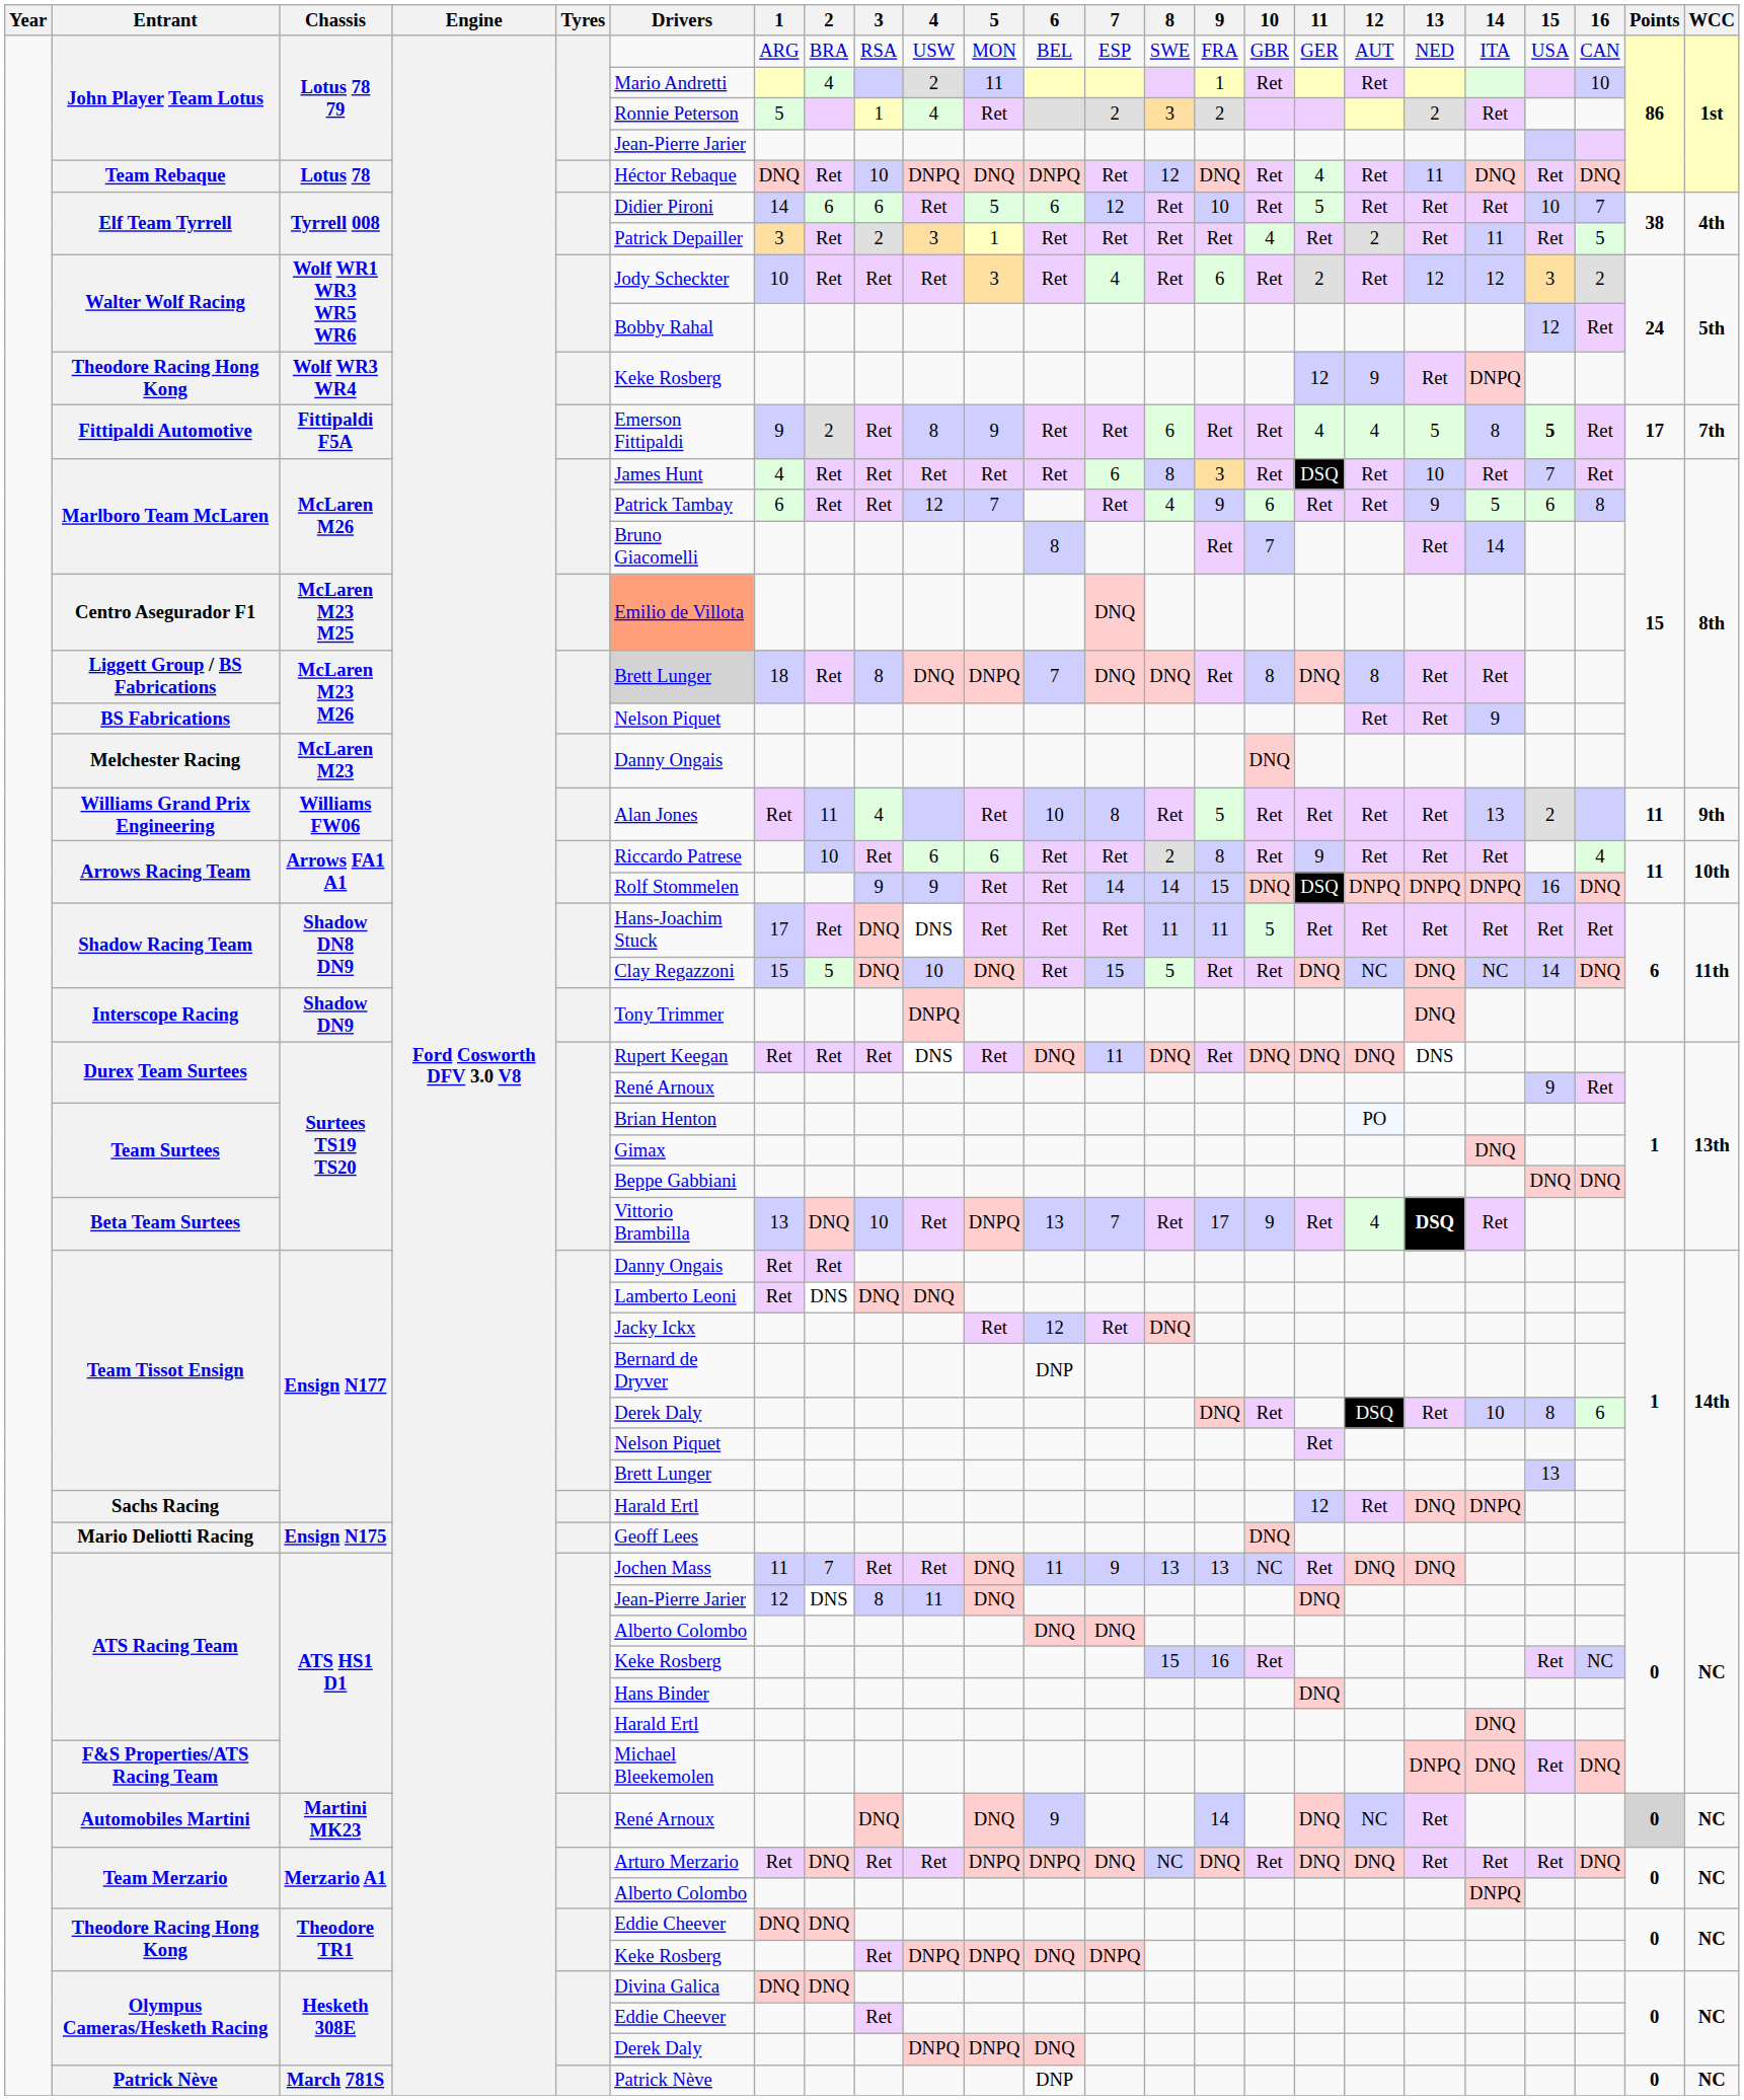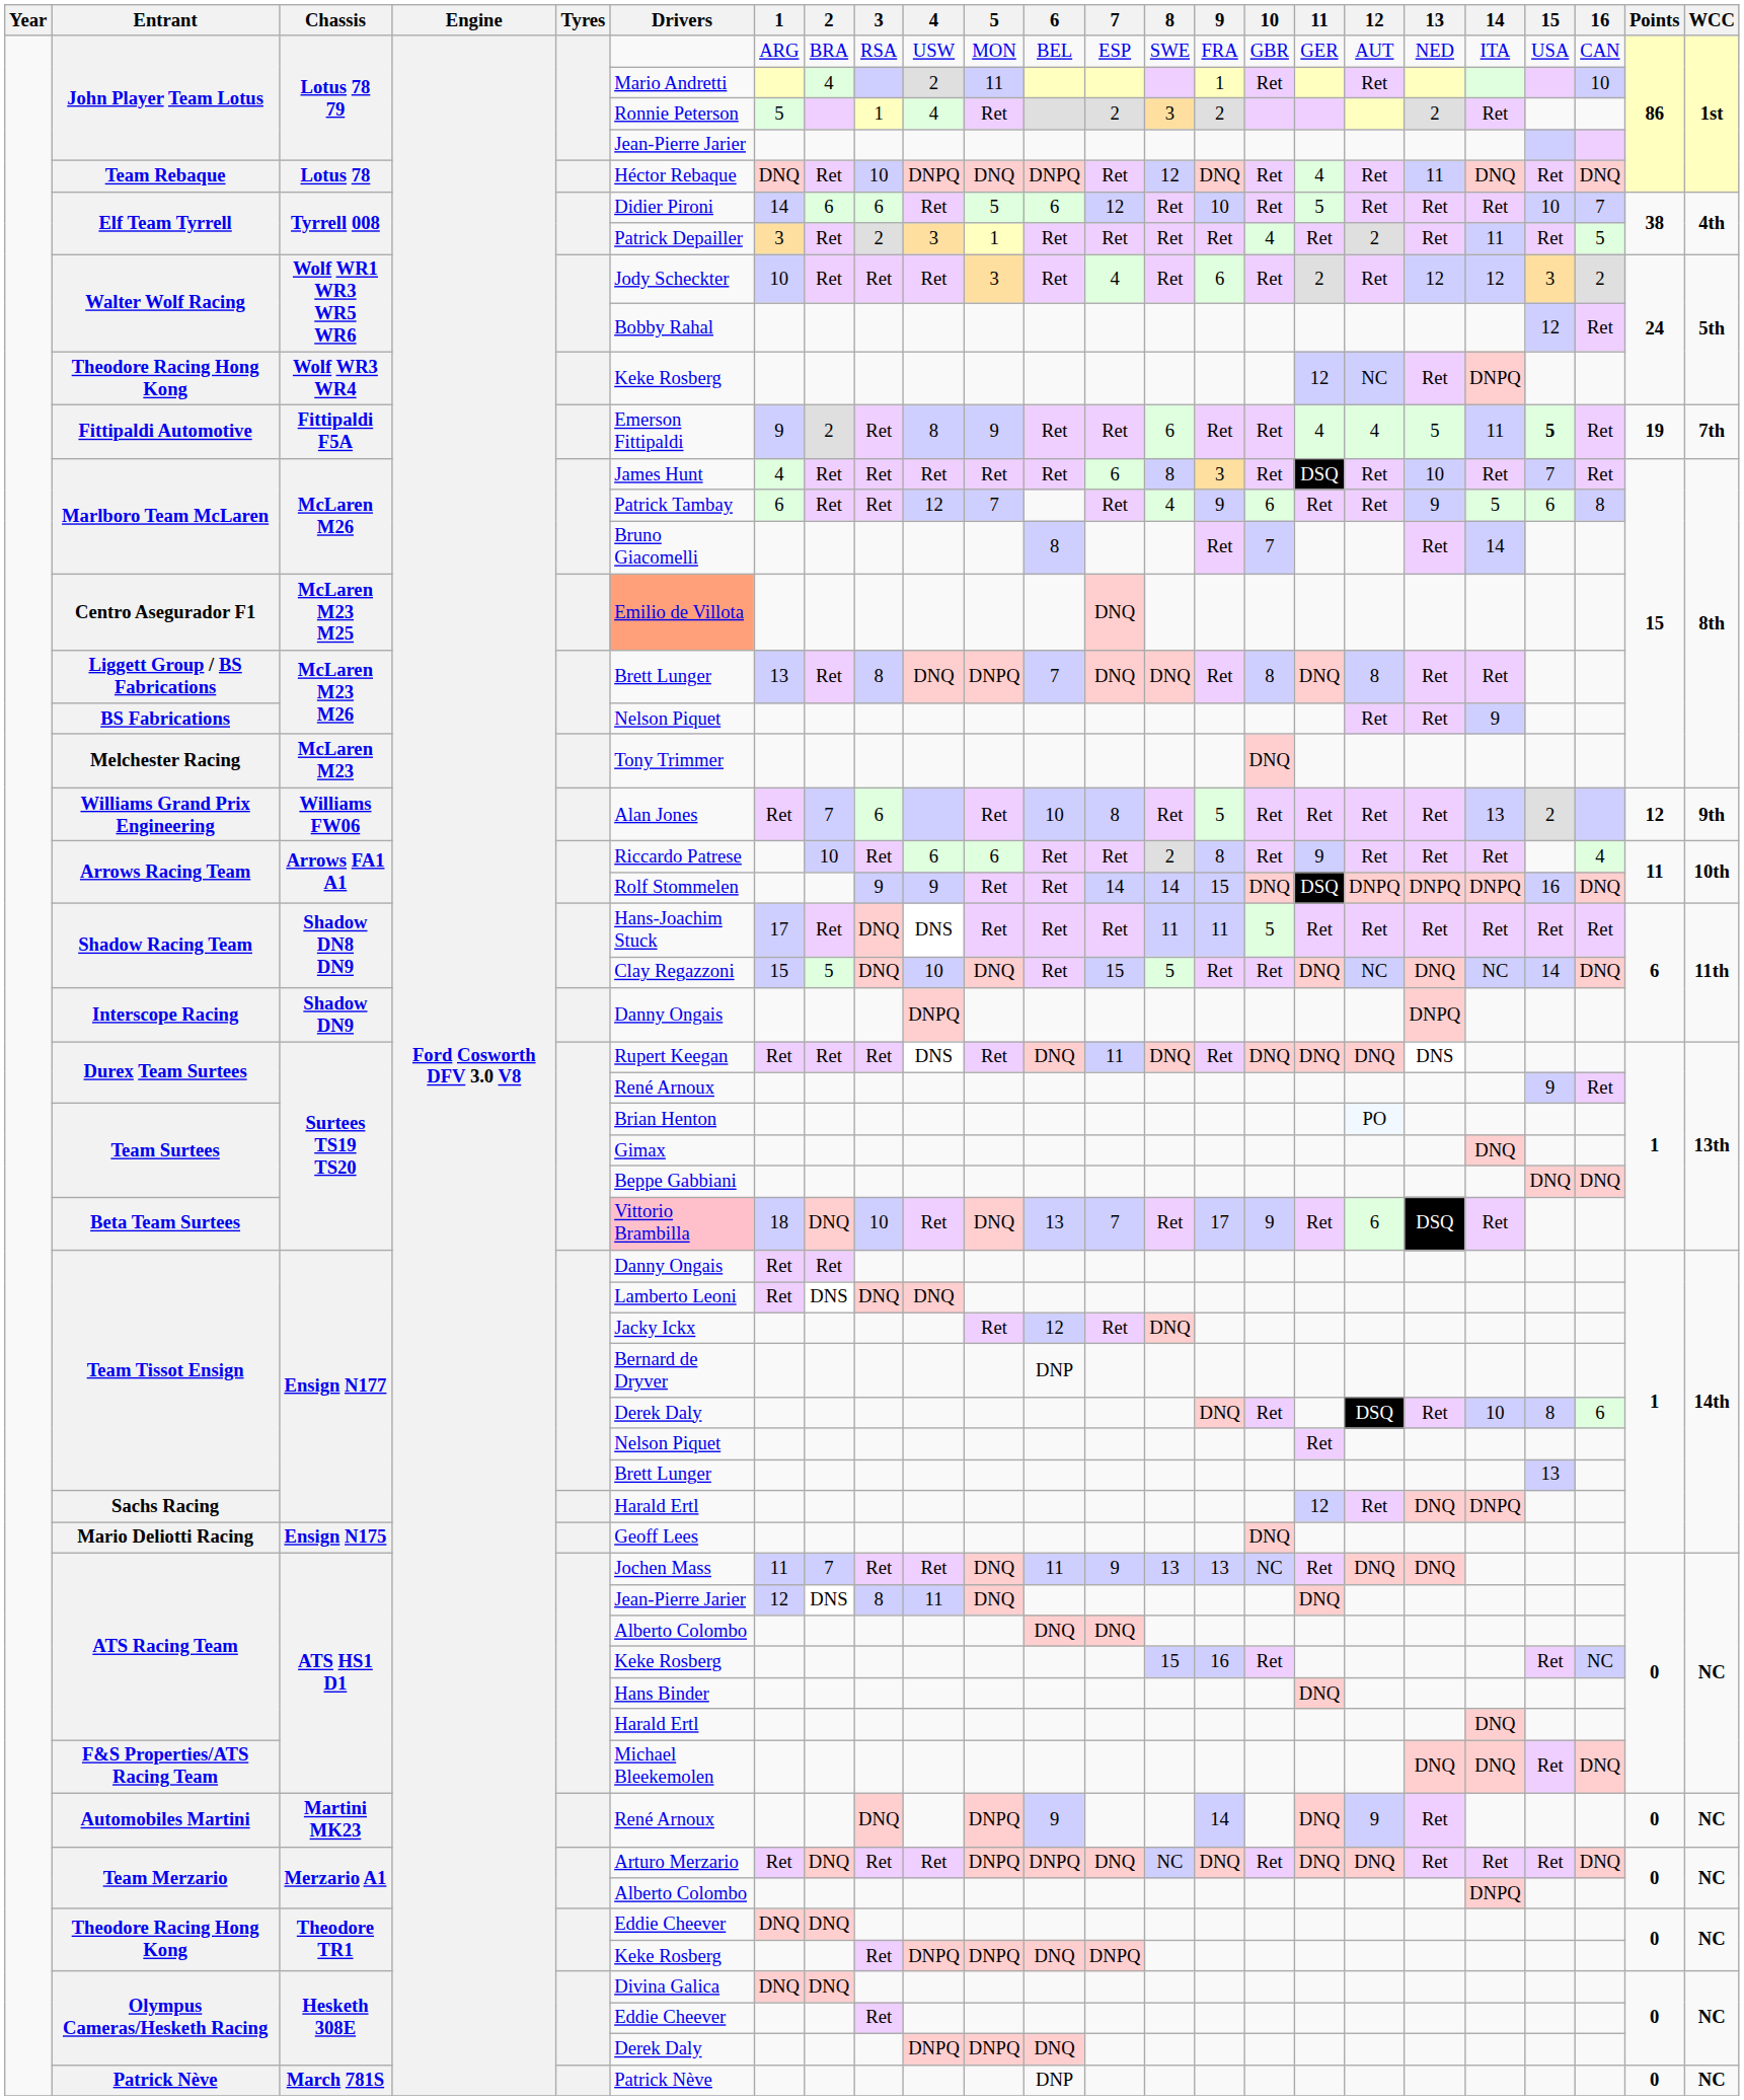Theodore Racing Hong Kong / Wolf WR3 WR4 | 12: 9 -> NC
Fittipaldi Automotive | 14: 8 -> 11
Fittipaldi Automotive | Points: 17 -> 19
Liggett Group / BS Fabrications | Drivers: lightgrey background -> no background
Liggett Group / BS Fabrications | 1: 18 -> 13
Melchester Racing | Drivers: Danny Ongais -> Tony Trimmer
Williams Grand Prix Engineering | 2: 11 -> 7
Williams Grand Prix Engineering | 3: 4 -> 6
Williams Grand Prix Engineering | Points: 11 -> 12
Interscope Racing | Drivers: Tony Trimmer -> Danny Ongais
Interscope Racing | 13: DNQ -> DNPQ
Beta Team Surtees | Drivers: no background -> pink background
Beta Team Surtees | 1: 13 -> 18
Beta Team Surtees | 5: DNPQ -> DNQ
Beta Team Surtees | 12: 4 -> 6
Beta Team Surtees | 13: bold -> normal
F&S Properties/ATS Racing Team | 13: DNPQ -> DNQ
Automobiles Martini | 5: DNQ -> DNPQ
Automobiles Martini | 12: NC -> 9
Automobiles Martini | Points: lightgrey background -> no background
